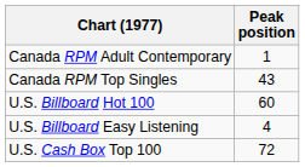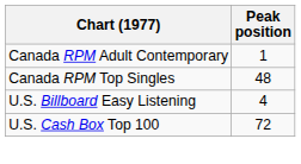Canada RPM Top Singles | Peak position: 43 -> 48
- row: U.S. Billboard Hot 100 | 60
